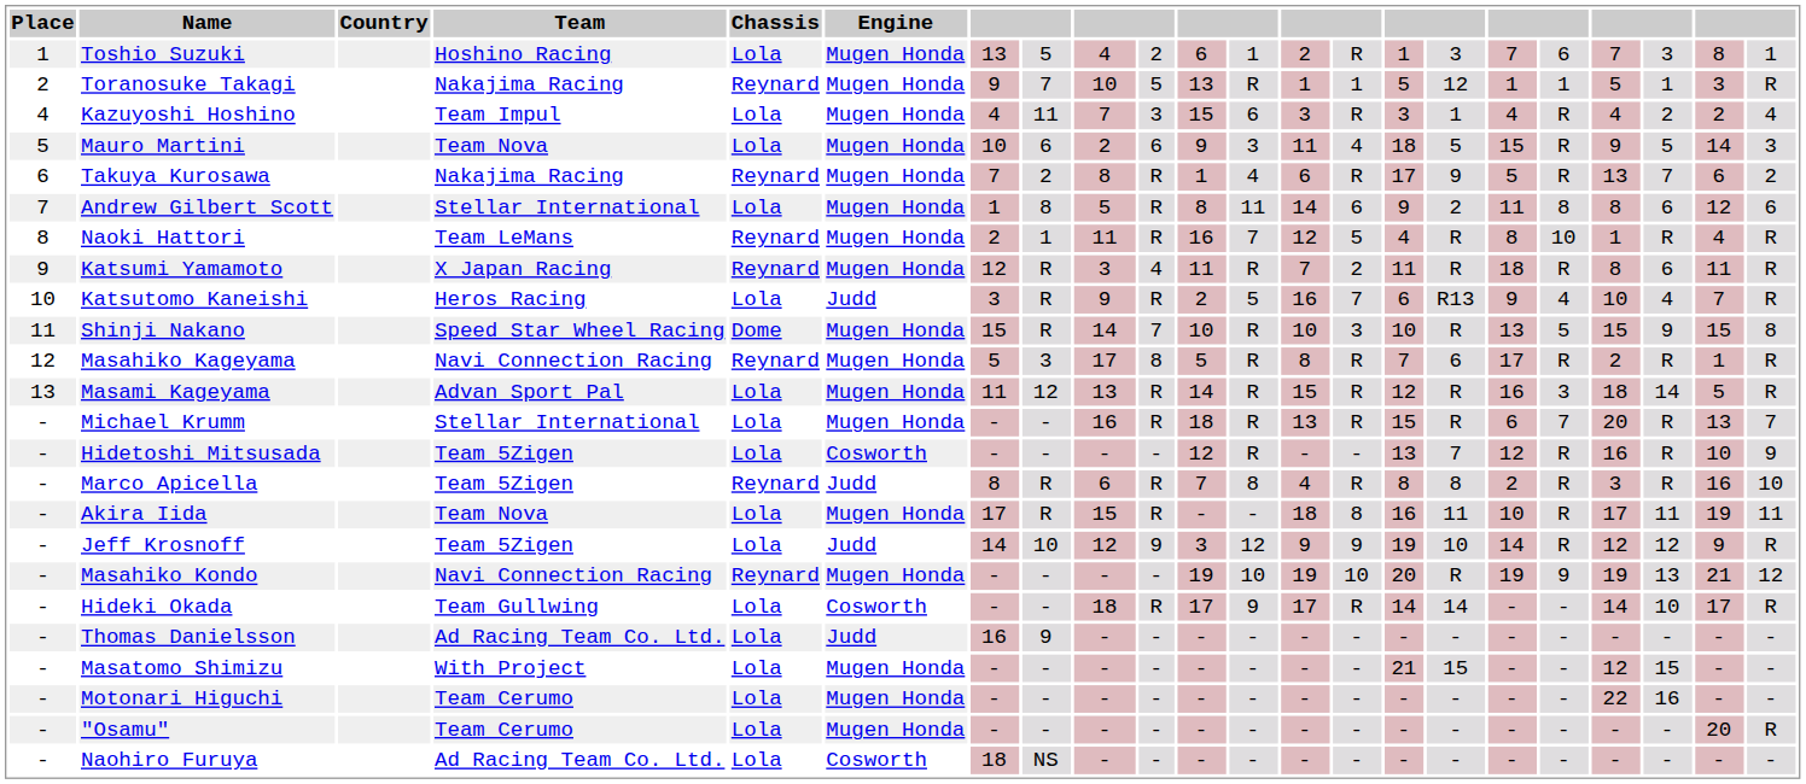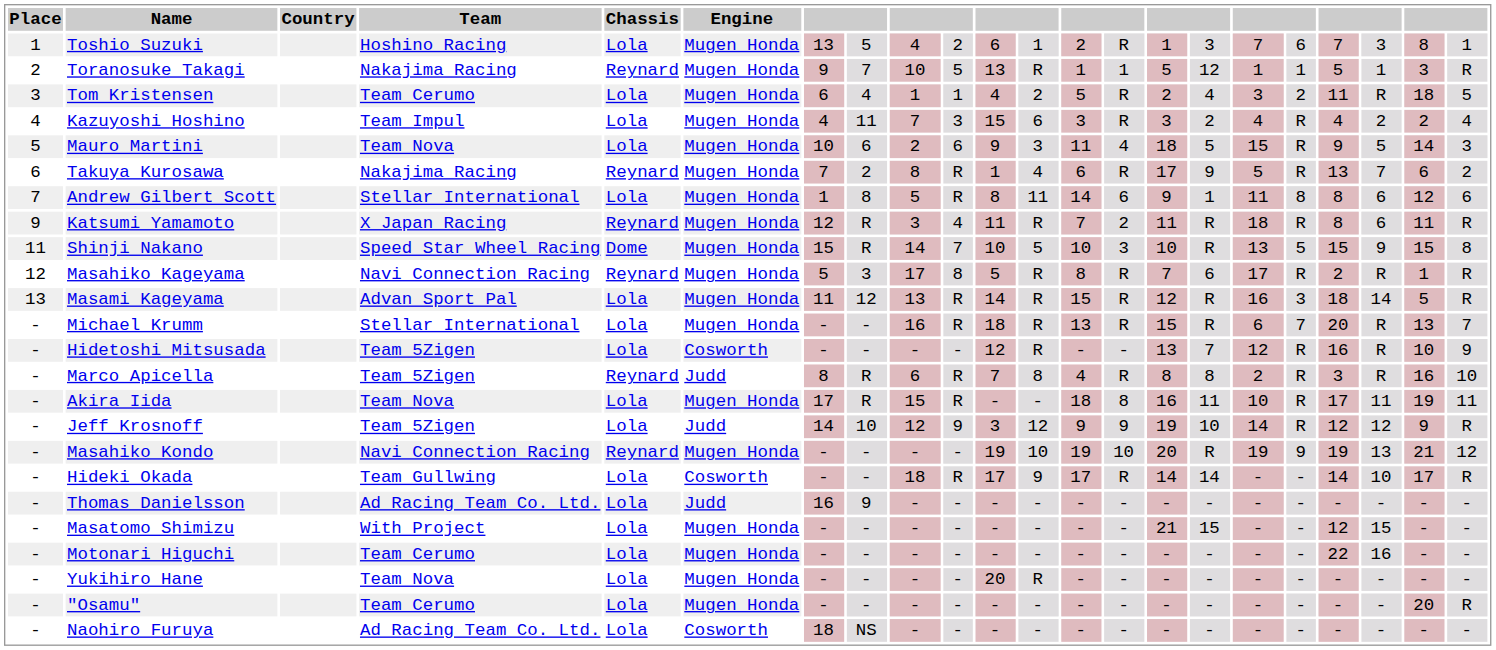+ row: 3 | Tom Kristensen | Team Cerumo | Lola | Mugen Honda | 6 | 4 | 1 | 1 | 4 | 2 | 5 | R | 2 | 4 | 3 | 2 | 11 | R | 18 | 5
Kazuyoshi Hoshino | column 16: 1 -> 2
Andrew Gilbert Scott | column 16: 2 -> 1
- row: 8 | Naoki Hattori | Team LeMans | Reynard | Mugen Honda | 2 | 1 | 11 | R | 16 | 7 | 12 | 5 | 4 | R | 8 | 10 | 1 | R | 4 | R
- row: 10 | Katsutomo Kaneishi | Heros Racing | Lola | Judd | 3 | R | 9 | R | 2 | 5 | 16 | 7 | 6 | R13 | 9 | 4 | 10 | 4 | 7 | R
Shinji Nakano | column 12: R -> 5
+ row: - | Yukihiro Hane | Team Nova | Lola | Mugen Honda | - | - | - | - | 20 | R | - | - | - | - | - | - | - | - | - | -
